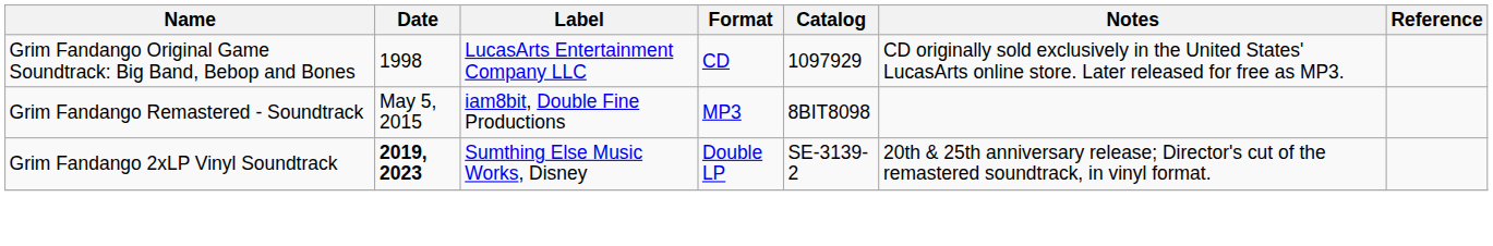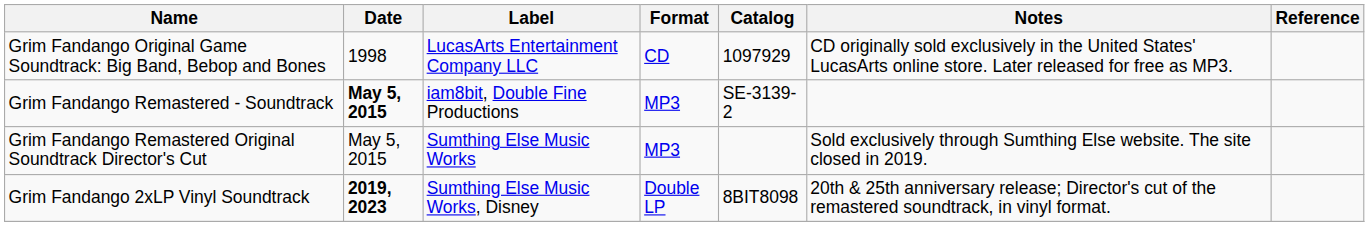Grim Fandango Remastered - Soundtrack | Date: normal -> bold
Grim Fandango Remastered - Soundtrack | Catalog: 8BIT8098 -> SE-3139-2
+ row: Grim Fandango Remastered Original Soundtrack Director's Cut | May 5, 2015 | Sumthing Else Music Works | MP3 | Sold exclusively through Sumthing Else website. The site closed in 2019.
Grim Fandango 2xLP Vinyl Soundtrack | Catalog: SE-3139-2 -> 8BIT8098
